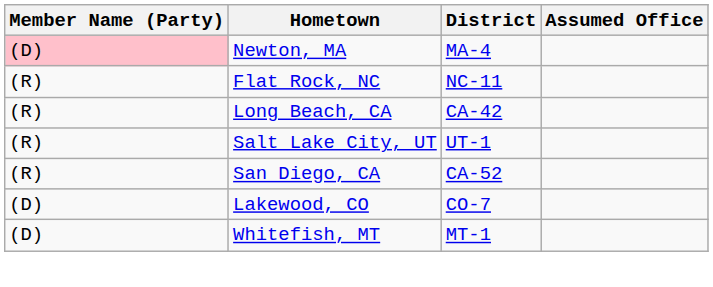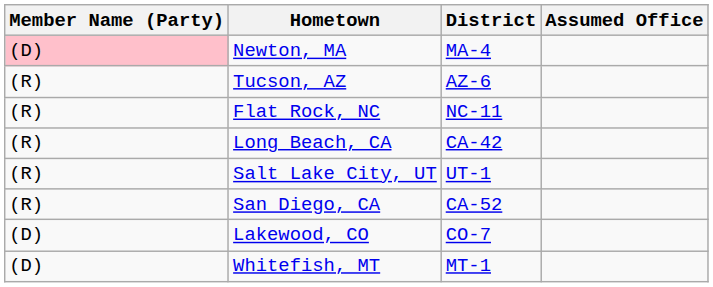+ row: (R) | Tucson, AZ | AZ-6
